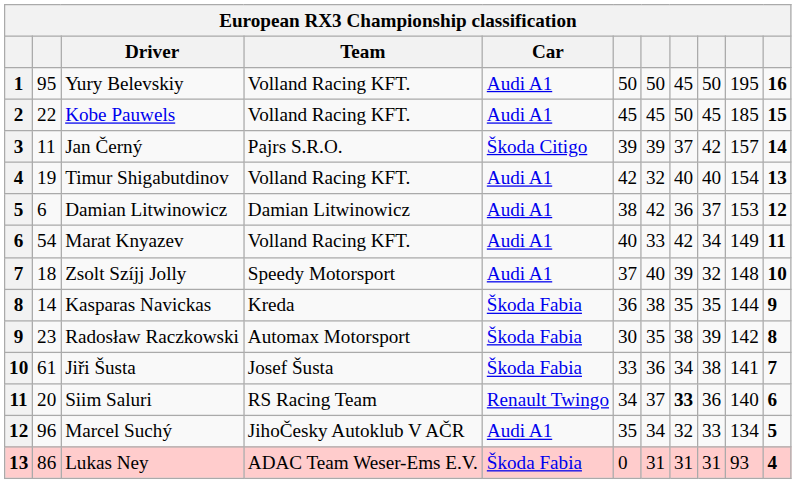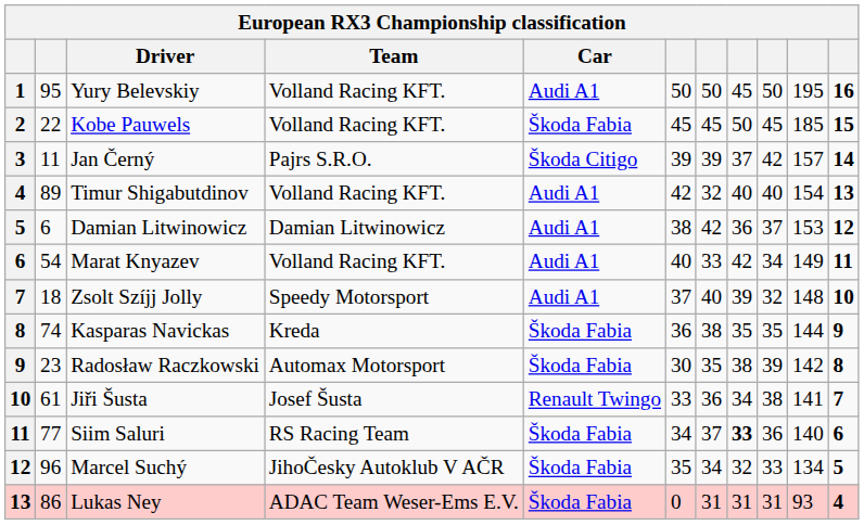Kobe Pauwels | Car: Audi A1 -> Škoda Fabia
Timur Shigabutdinov | column 2: 19 -> 89
Kasparas Navickas | column 2: 14 -> 74
Jiři Šusta | Car: Škoda Fabia -> Renault Twingo
Siim Saluri | column 2: 20 -> 77
Siim Saluri | Car: Renault Twingo -> Škoda Fabia
Marcel Suchý | Car: Audi A1 -> Škoda Fabia
